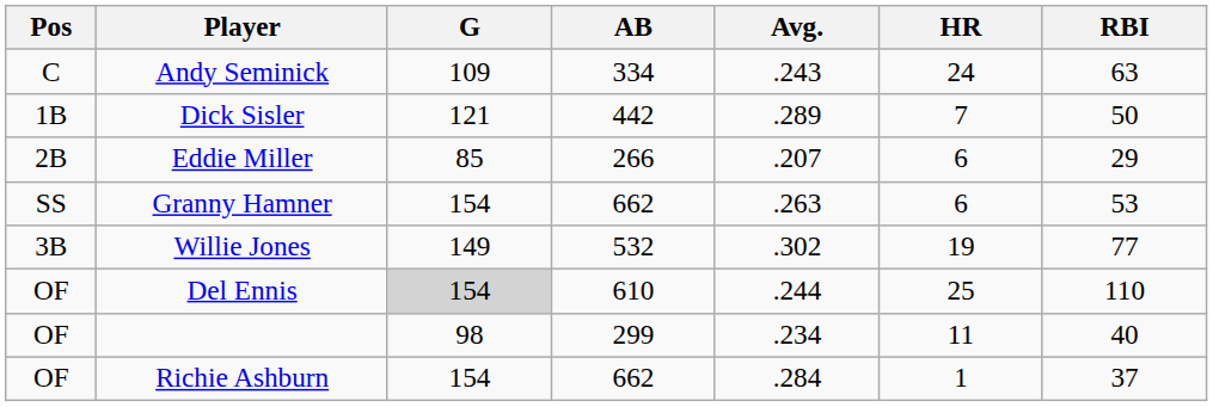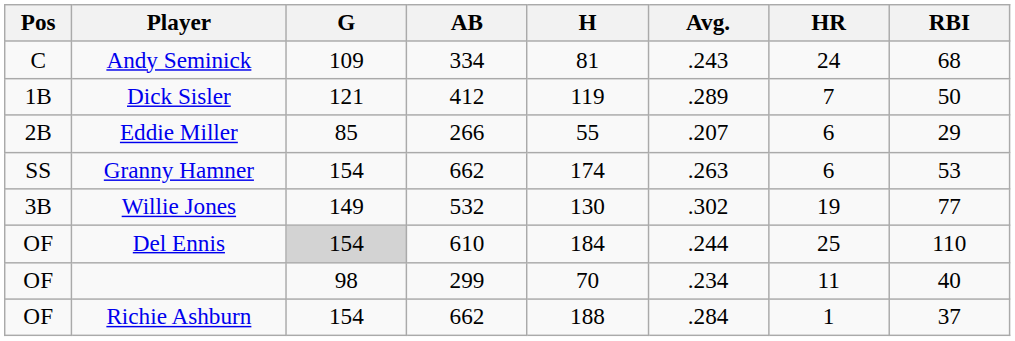+ column: H | 81 | 119 | 55 | 174 | 130 | 184 | 70 | 188
Andy Seminick | RBI: 63 -> 68
Dick Sisler | AB: 442 -> 412
